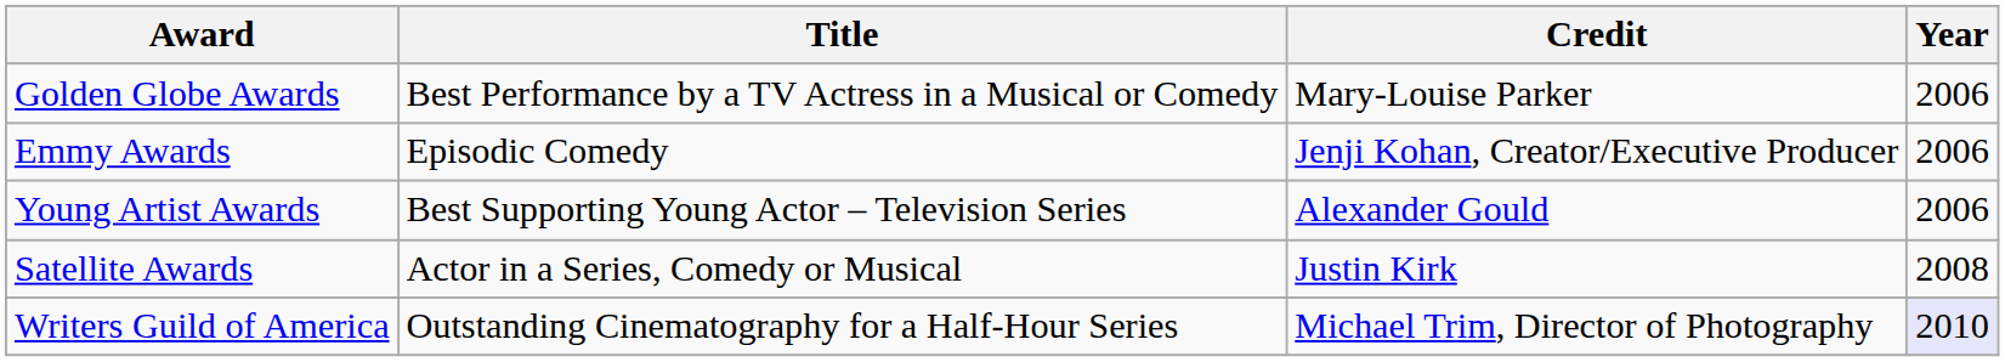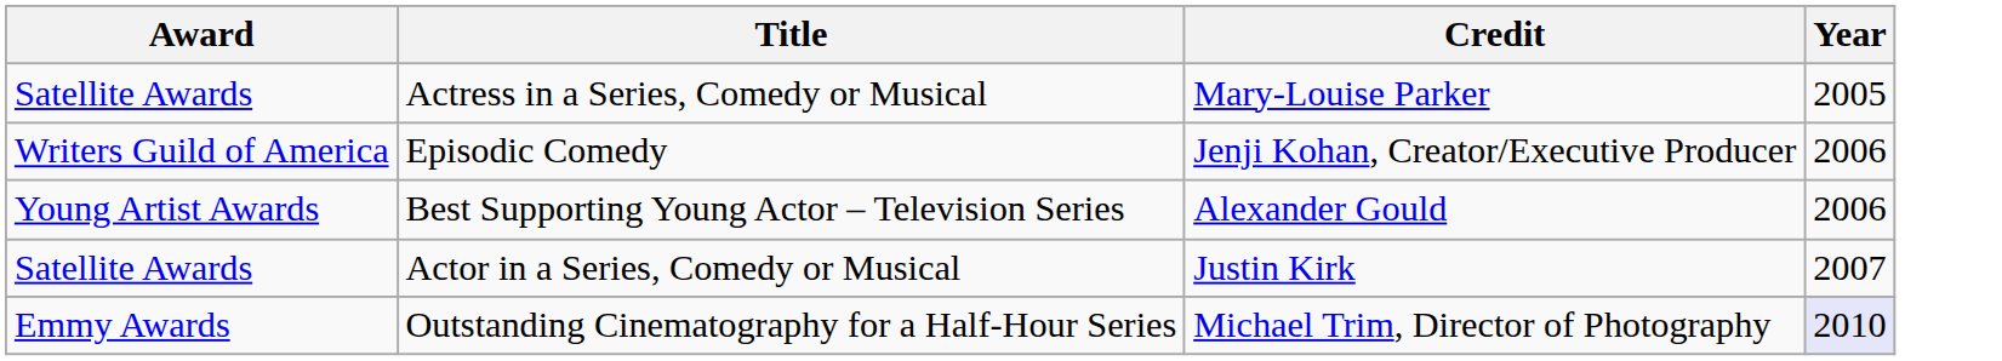+ row: Satellite Awards | Actress in a Series, Comedy or Musical | Mary-Louise Parker | 2005
- row: Golden Globe Awards | Best Performance by a TV Actress in a Musical or Comedy | Mary-Louise Parker | 2006
Episodic Comedy | Award: Emmy Awards -> Writers Guild of America
Actor in a Series, Comedy or Musical | Year: 2008 -> 2007
Outstanding Cinematography for a Half-Hour Series | Award: Writers Guild of America -> Emmy Awards
